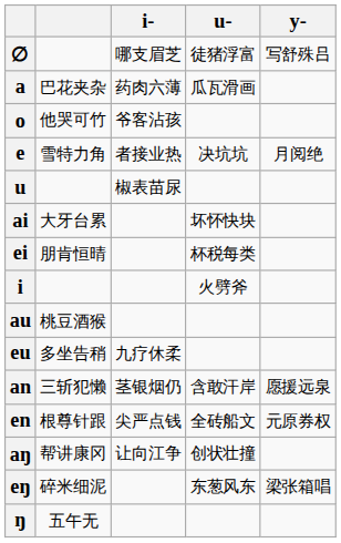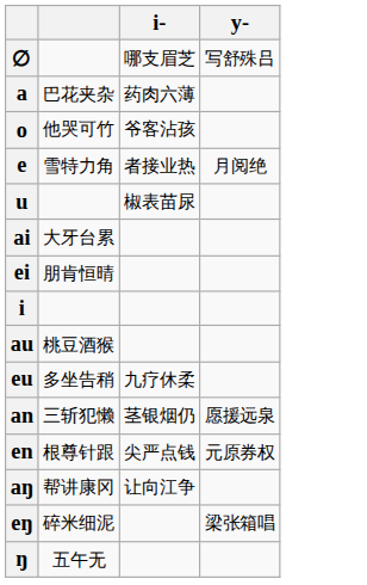- column: u- | 徒猪浮富 | 瓜瓦滑画 | 决坑坑 | 坏怀快块 | 杯税每类 | 火劈斧 | 含敢汗岸 | 全砖船文 | 创状壮撞 | 东葱风东
